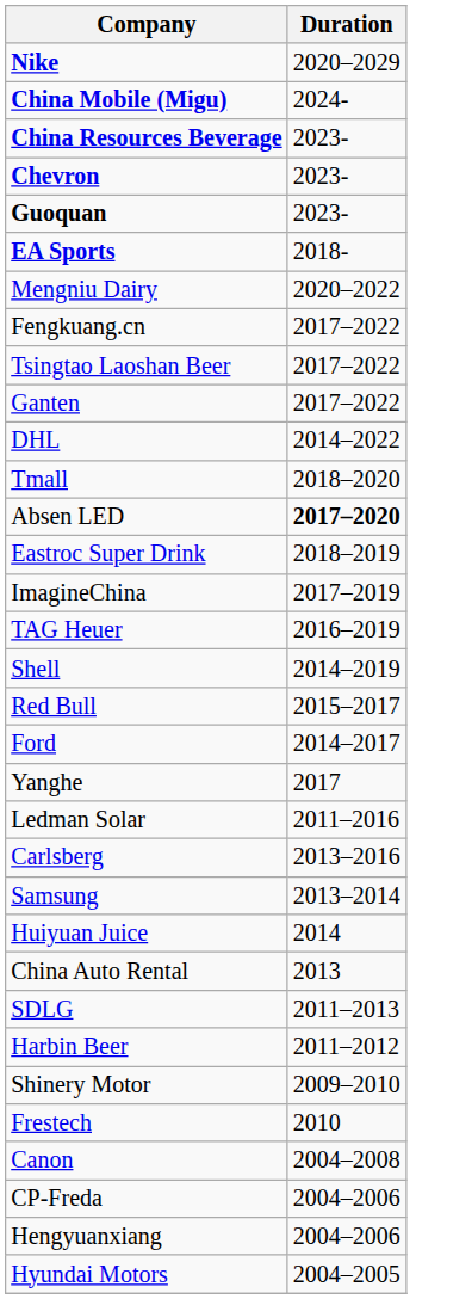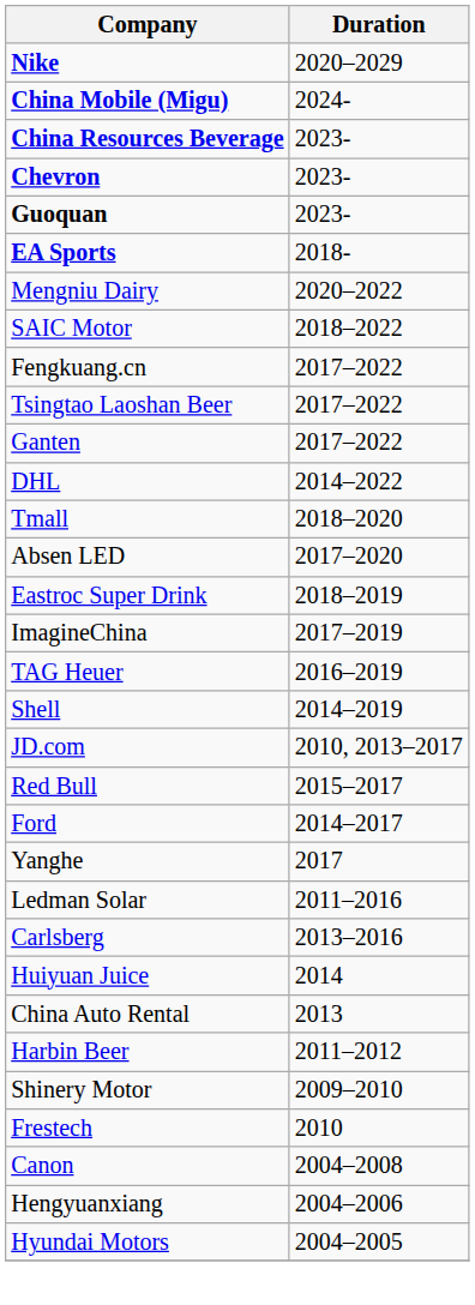+ row: SAIC Motor | 2018–2022
Absen LED | Duration: bold -> normal
+ row: JD.com | 2010, 2013–2017
- row: Samsung | 2013–2014
- row: SDLG | 2011–2013
- row: CP-Freda | 2004–2006
